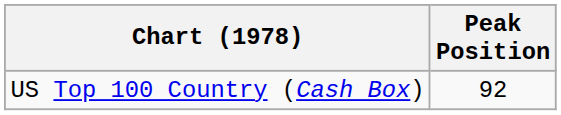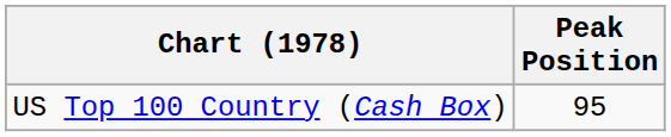US Top 100 Country (Cash Box) | Peak Position: 92 -> 95
